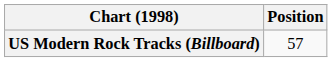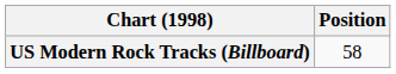US Modern Rock Tracks (Billboard) | Position: 57 -> 58
